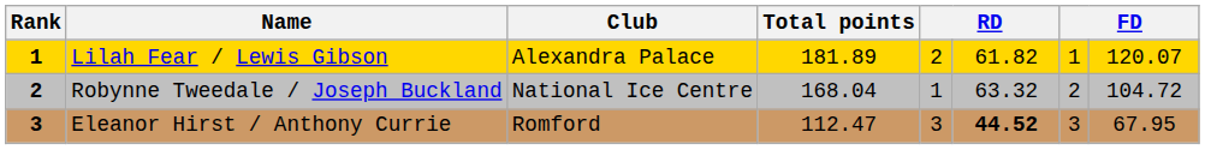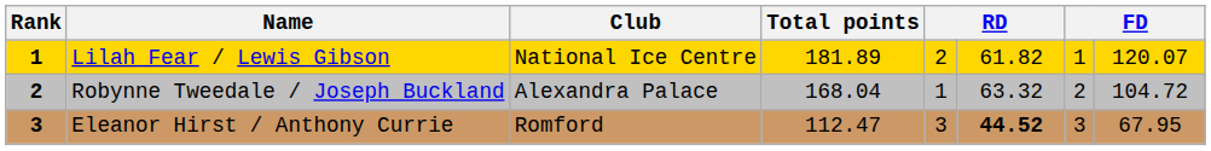Lilah Fear / Lewis Gibson | Club: Alexandra Palace -> National Ice Centre
Robynne Tweedale / Joseph Buckland | Club: National Ice Centre -> Alexandra Palace
